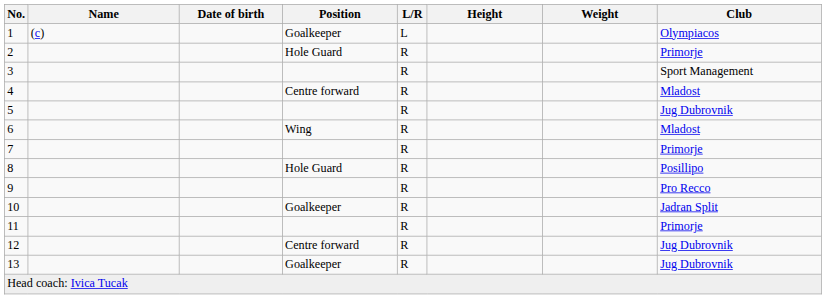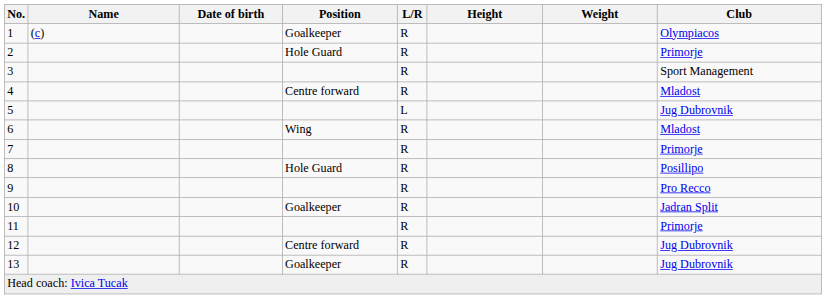1 | L/R: L -> R
5 | L/R: R -> L
